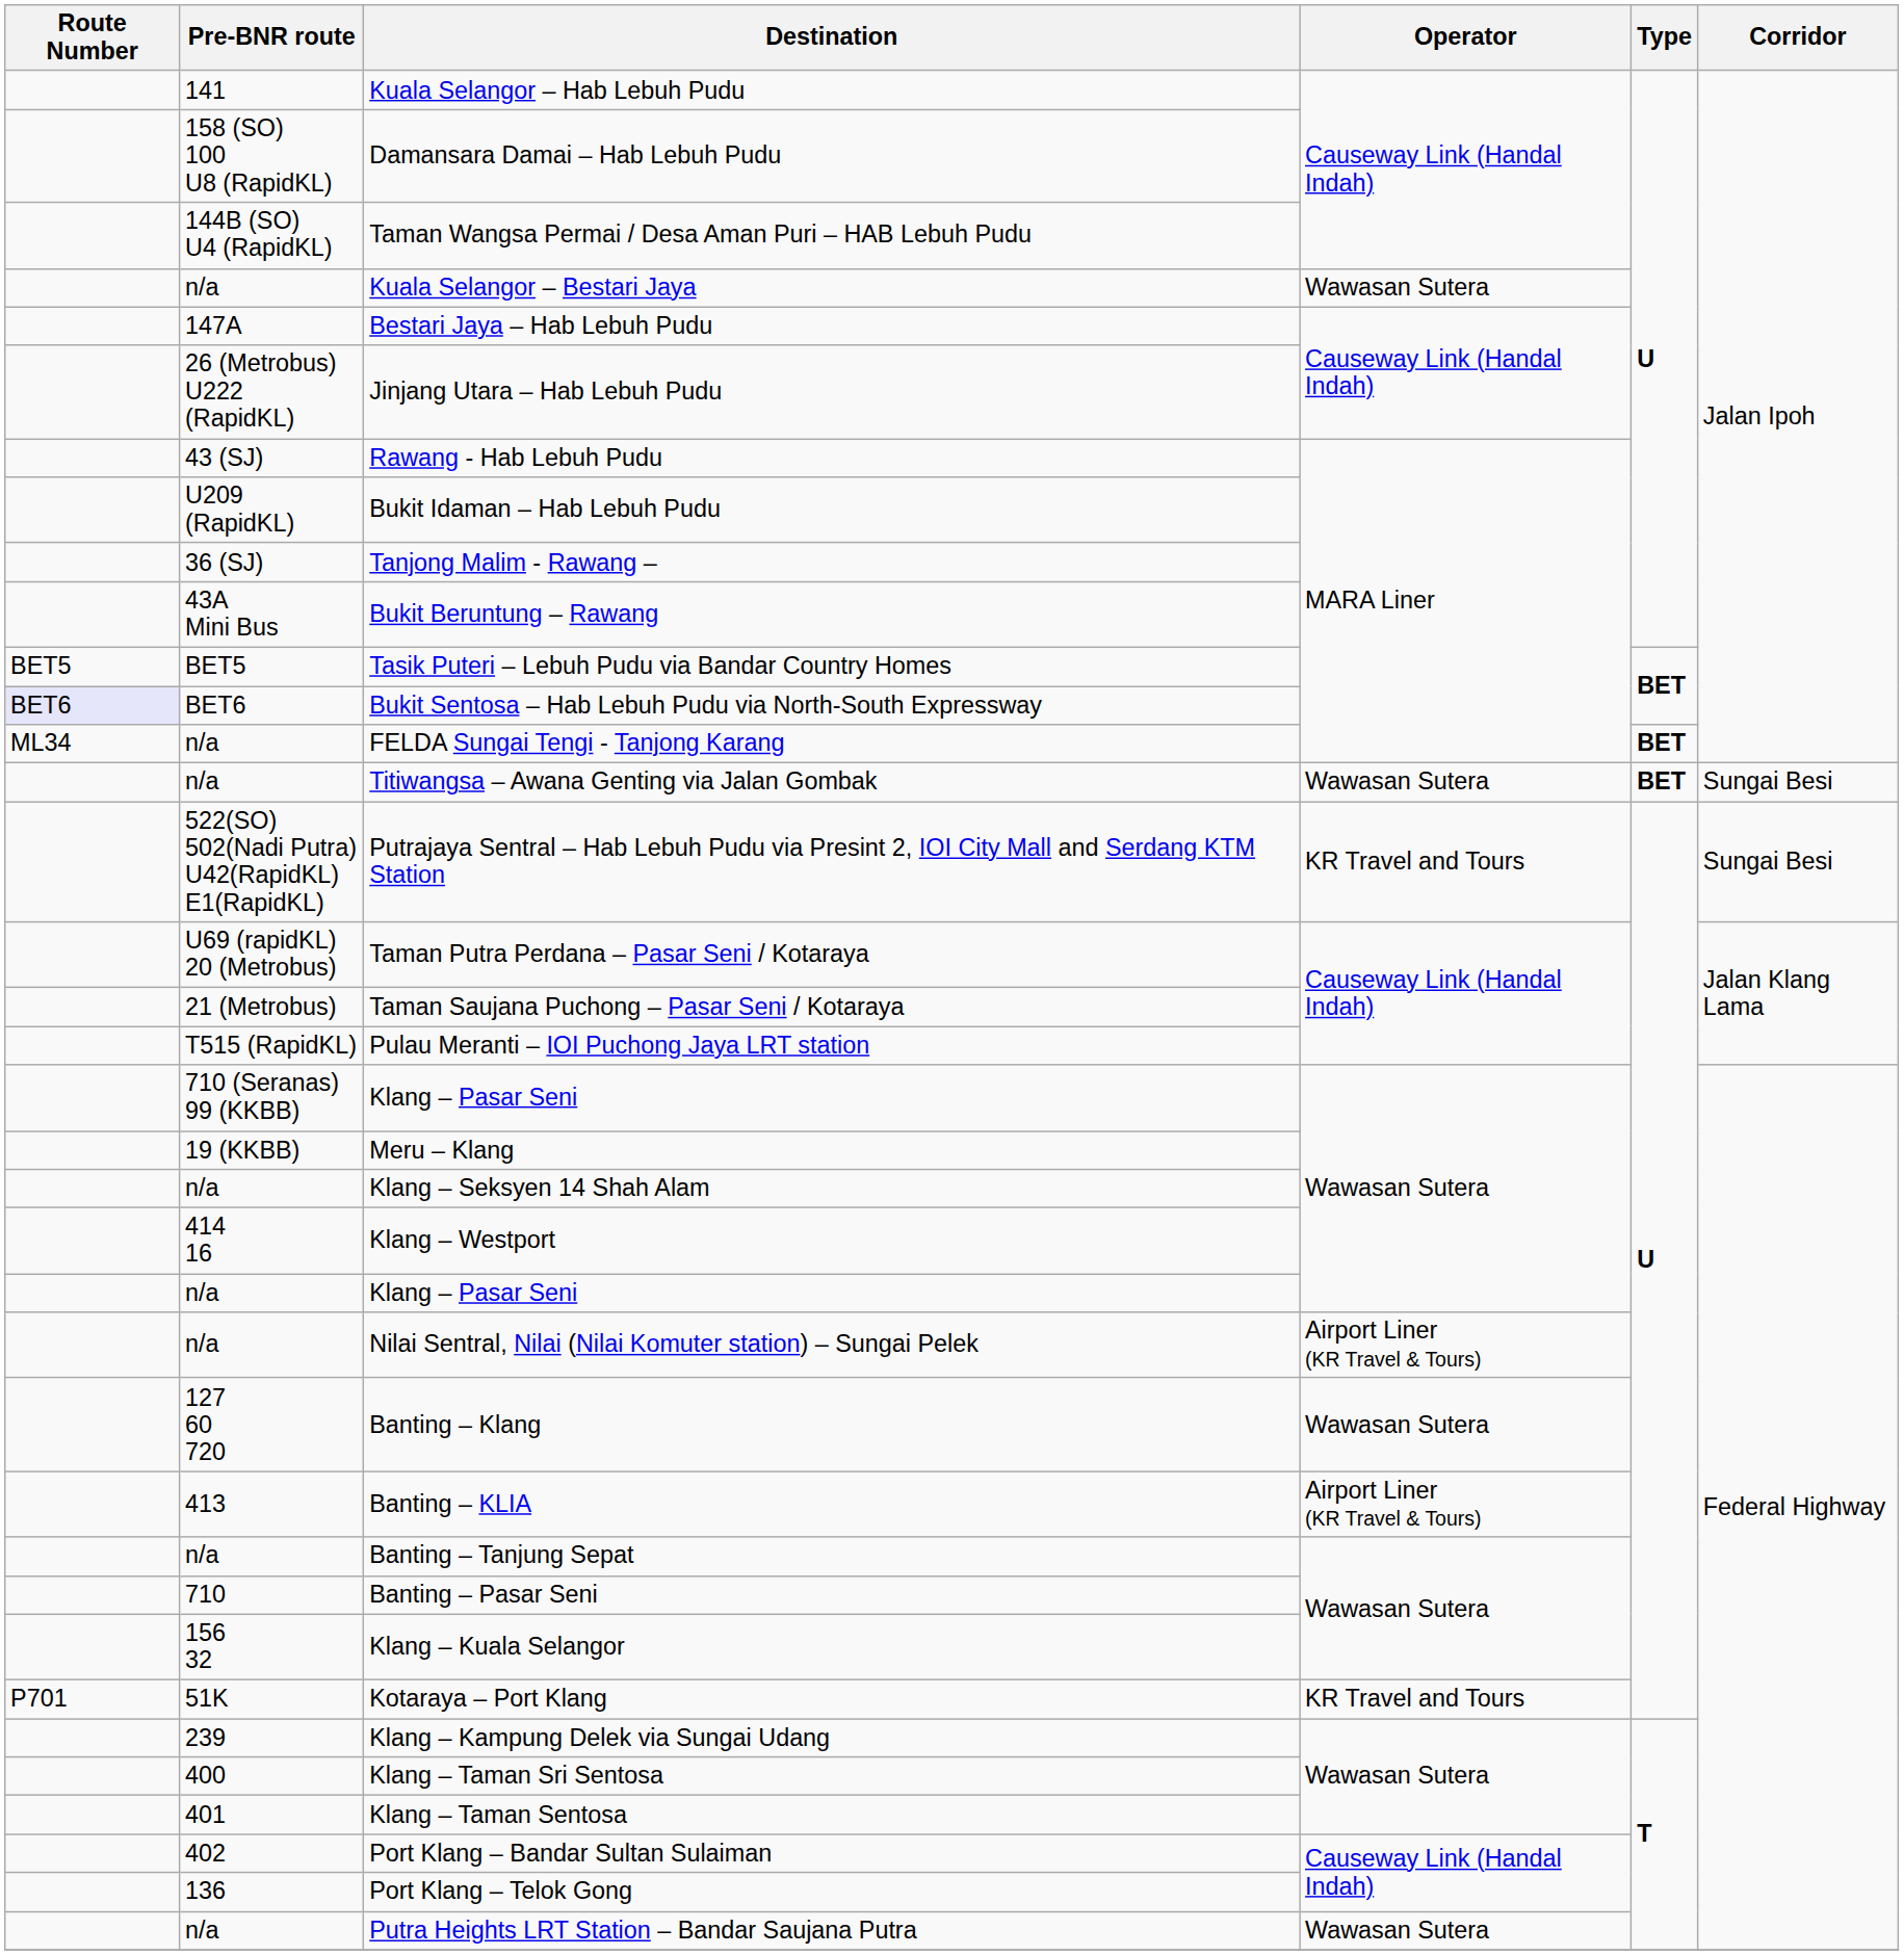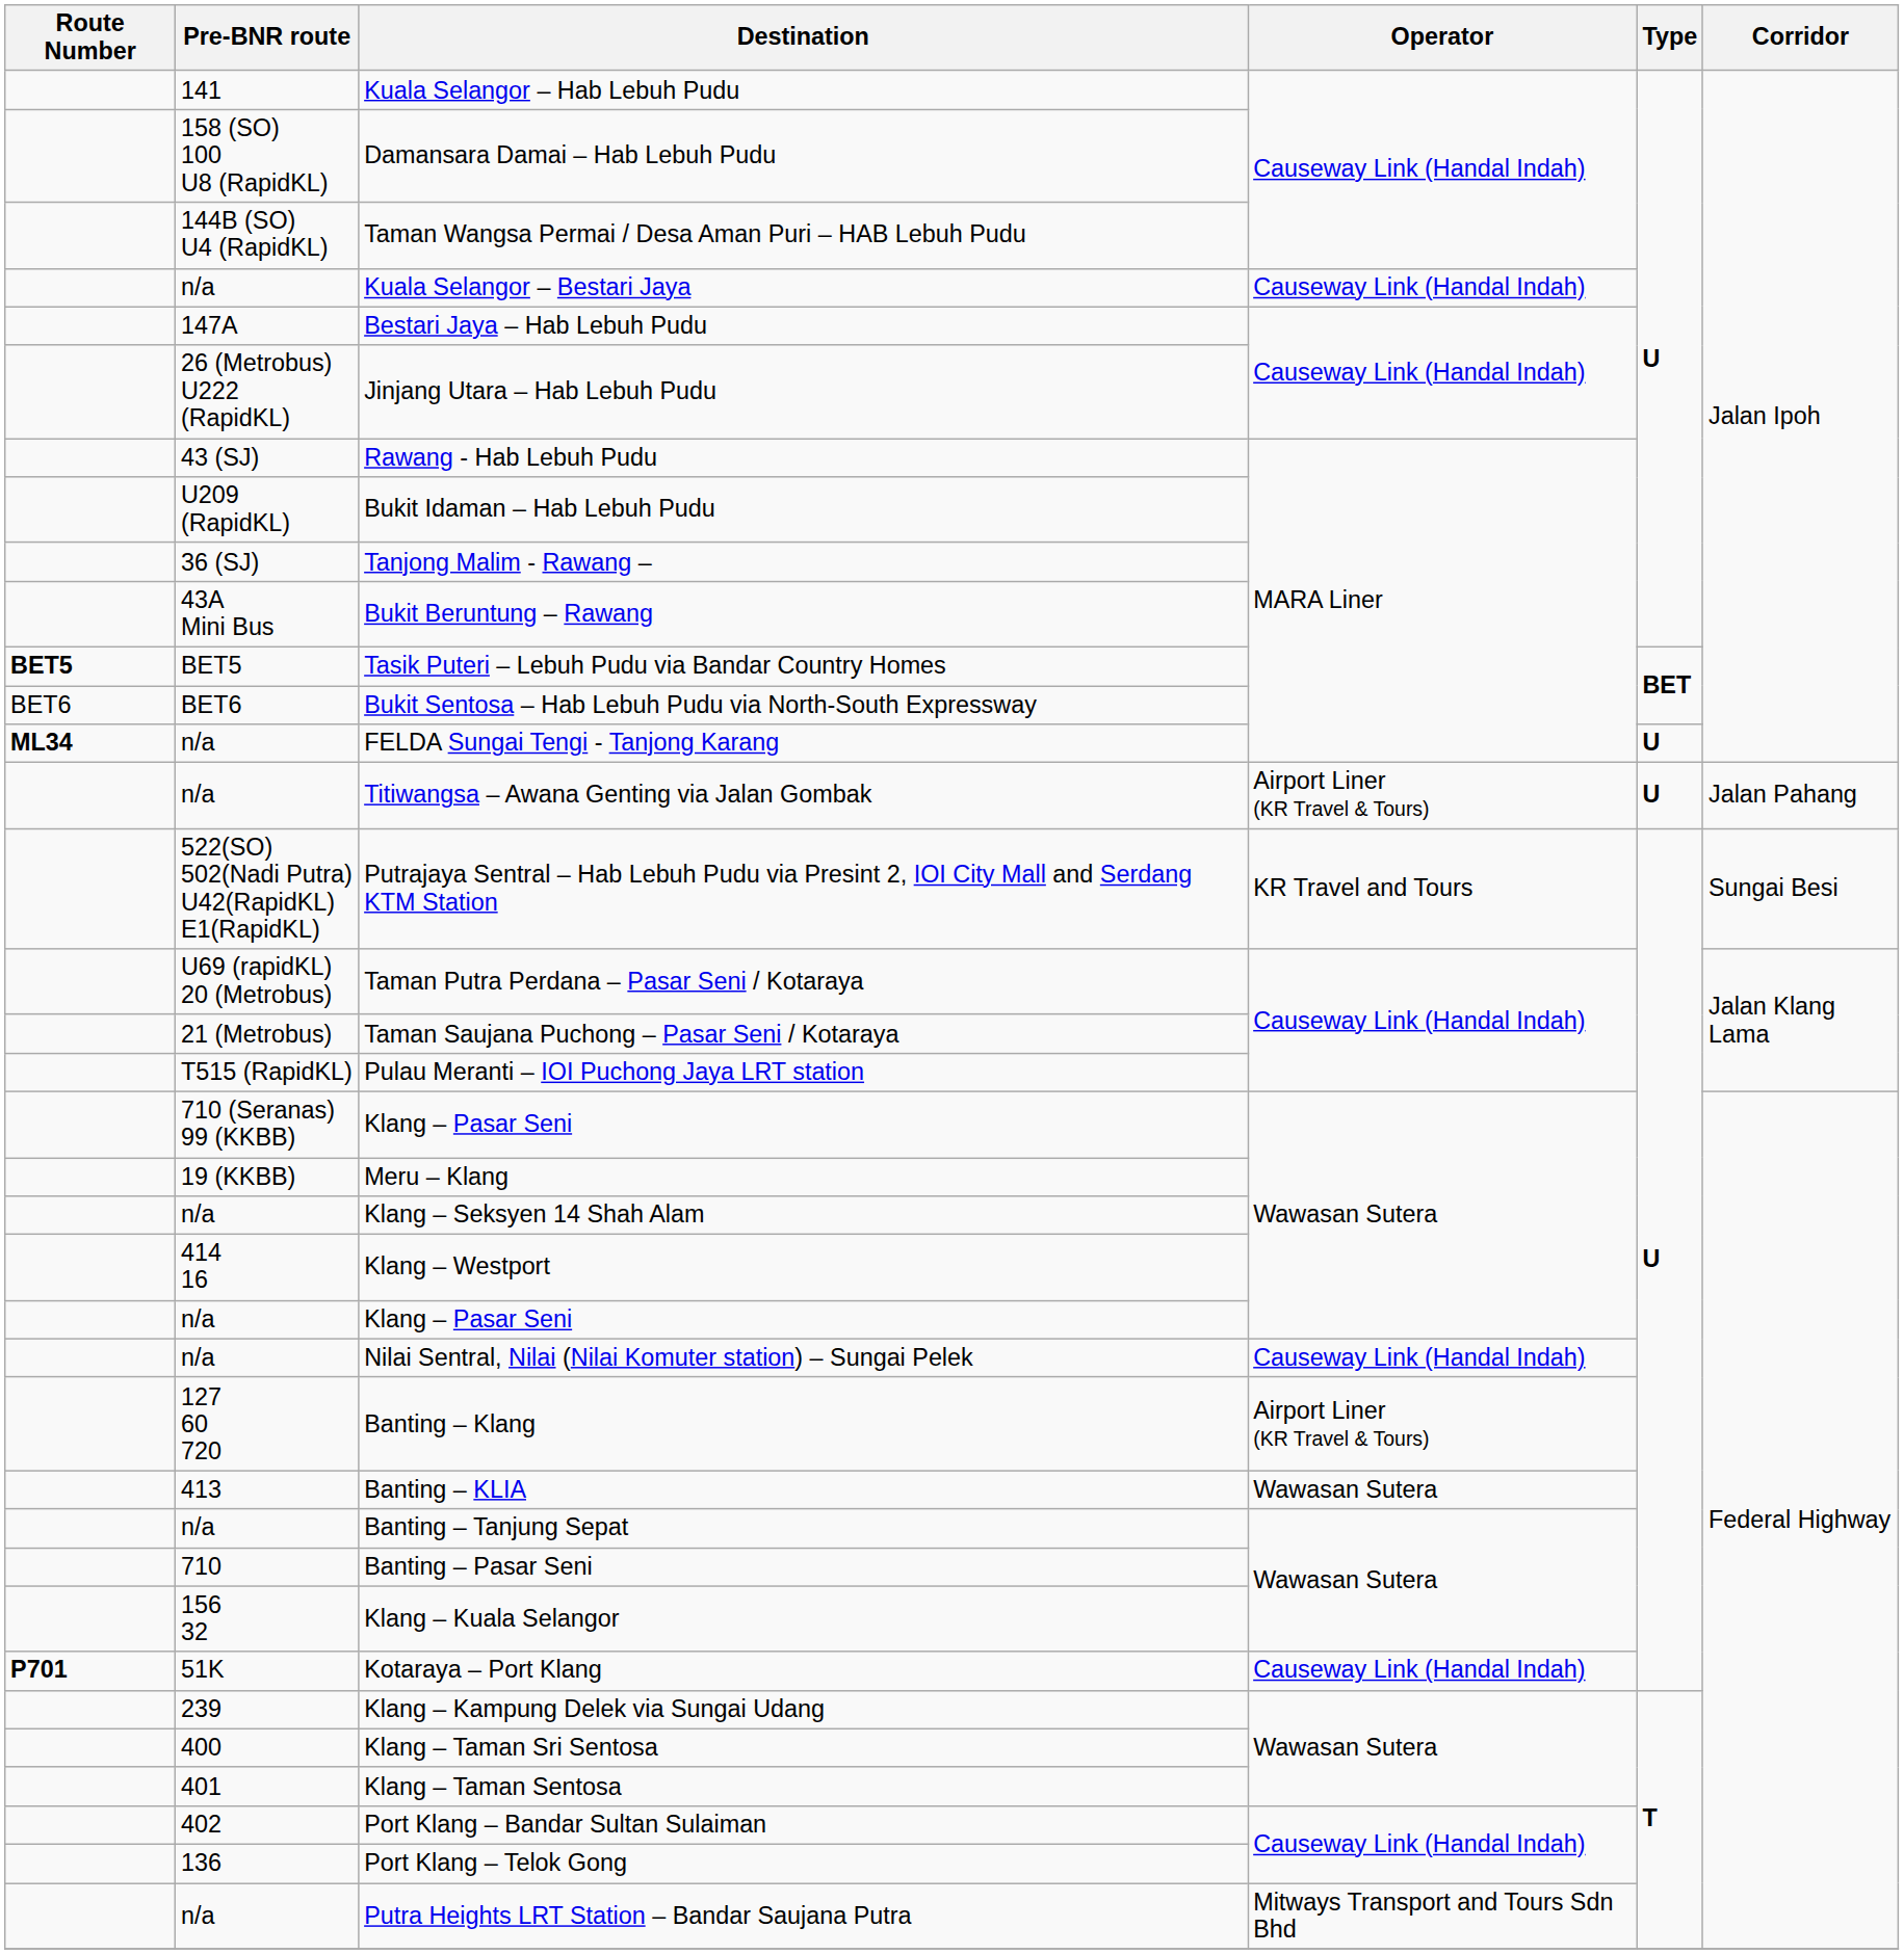Kuala Selangor – Bestari Jaya | Operator: Wawasan Sutera -> Causeway Link (Handal Indah)
Tasik Puteri – Lebuh Pudu via Bandar Country Homes | Route Number: normal -> bold
Bukit Sentosa – Hab Lebuh Pudu via North-South Expressway | Route Number: lavender background -> no background
FELDA Sungai Tengi - Tanjong Karang | Route Number: normal -> bold
FELDA Sungai Tengi - Tanjong Karang | Type: BET -> U
Titiwangsa – Awana Genting via Jalan Gombak | Operator: Wawasan Sutera -> Airport Liner (KR Travel & Tours)
Titiwangsa – Awana Genting via Jalan Gombak | Type: BET -> U
Titiwangsa – Awana Genting via Jalan Gombak | Corridor: Sungai Besi -> Jalan Pahang
Nilai Sentral, Nilai (Nilai Komuter station) – Sungai Pelek | Operator: Airport Liner (KR Travel & Tours) -> Causeway Link (Handal Indah)
Banting – Klang | Operator: Wawasan Sutera -> Airport Liner (KR Travel & Tours)
Banting – KLIA | Operator: Airport Liner (KR Travel & Tours) -> Wawasan Sutera
Kotaraya – Port Klang | Route Number: normal -> bold
Kotaraya – Port Klang | Operator: KR Travel and Tours -> Causeway Link (Handal Indah)
Putra Heights LRT Station – Bandar Saujana Putra | Operator: Wawasan Sutera -> Mitways Transport and Tours Sdn Bhd
